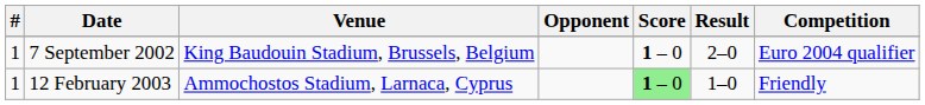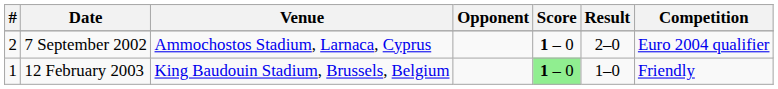7 September 2002 | #: 1 -> 2
7 September 2002 | Venue: King Baudouin Stadium, Brussels, Belgium -> Ammochostos Stadium, Larnaca, Cyprus
12 February 2003 | Venue: Ammochostos Stadium, Larnaca, Cyprus -> King Baudouin Stadium, Brussels, Belgium
